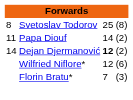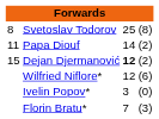Dejan Djermanović | column 1: 14 -> 15
+ row: Ivelin Popov* | 3 | (0)
